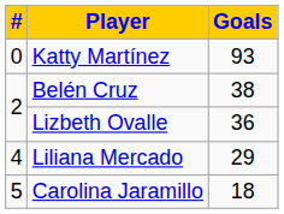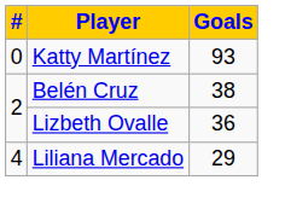- row: 5 | Carolina Jaramillo | 18
